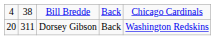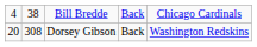Dorsey Gibson | column 2: 311 -> 308
